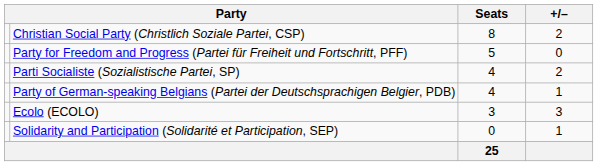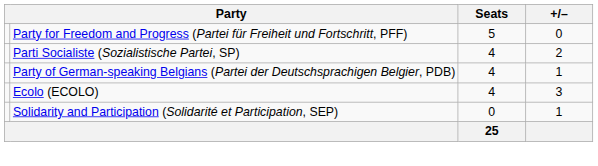- row: Christian Social Party (Christlich Soziale Partei, CSP) | 8 | 2
Ecolo (ECOLO) | Seats: 3 -> 4
